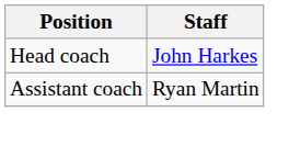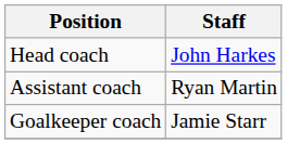+ row: Goalkeeper coach | Jamie Starr
